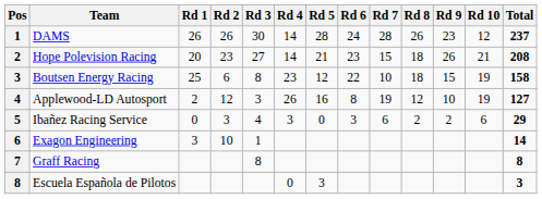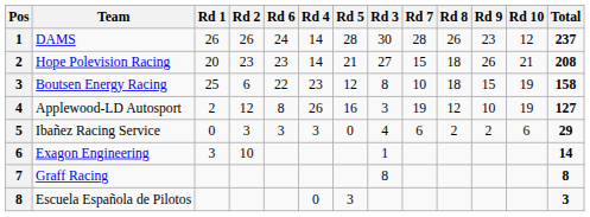columns swapped: Rd 3 <-> Rd 6
